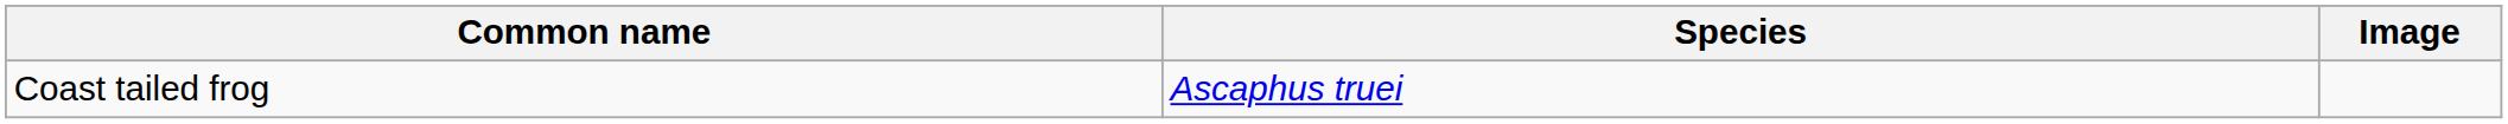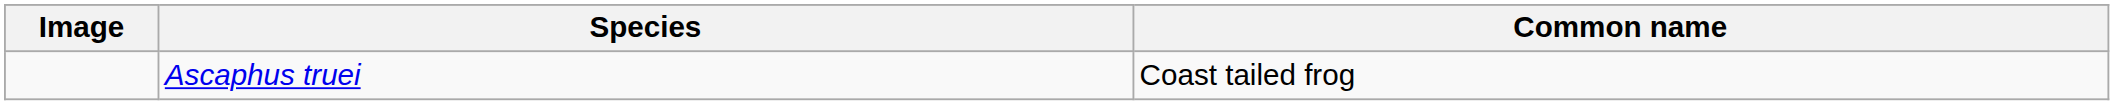columns swapped: Image <-> Common name
